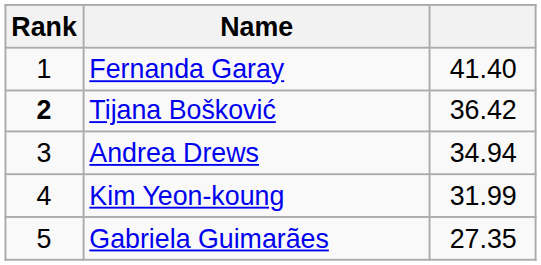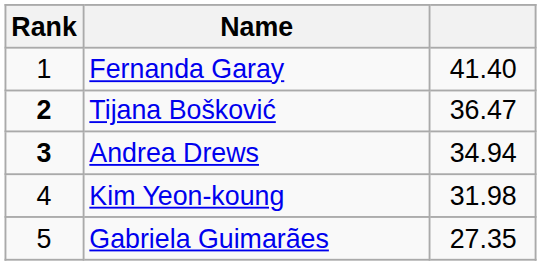Tijana Bošković | column 3: 36.42 -> 36.47
Andrea Drews | Rank: normal -> bold
Kim Yeon-koung | column 3: 31.99 -> 31.98
